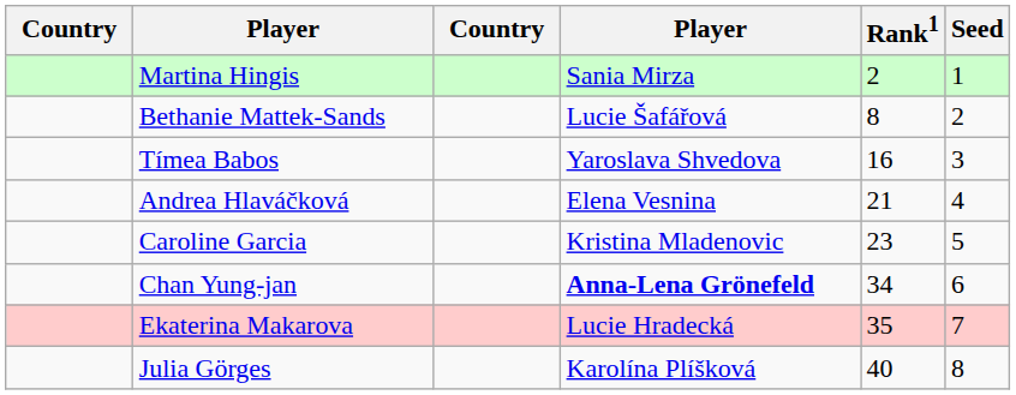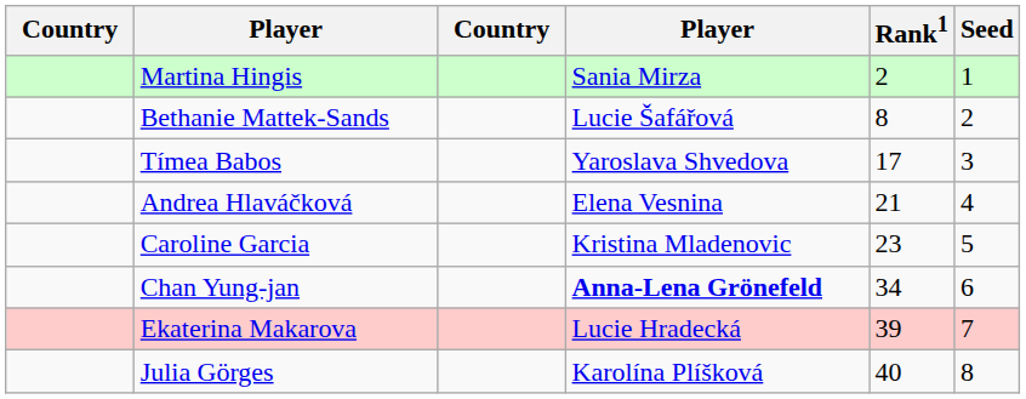Tímea Babos | Rank1: 16 -> 17
Ekaterina Makarova | Rank1: 35 -> 39
